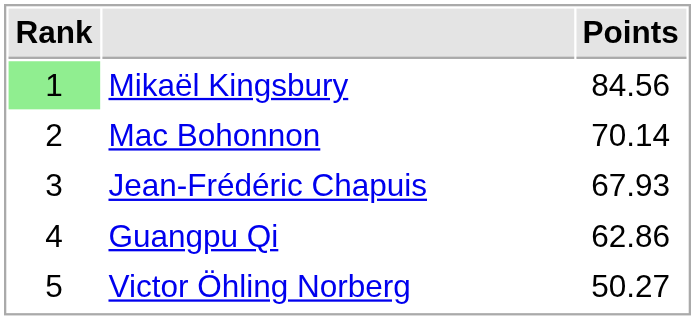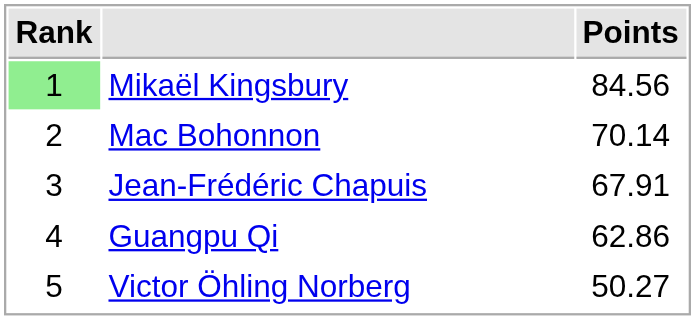Jean-Frédéric Chapuis | Points: 67.93 -> 67.91
